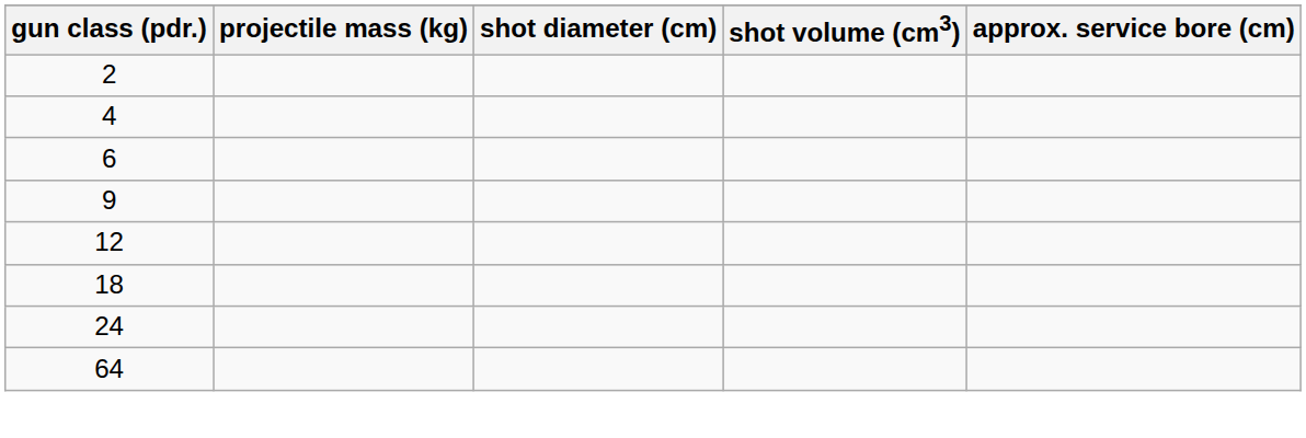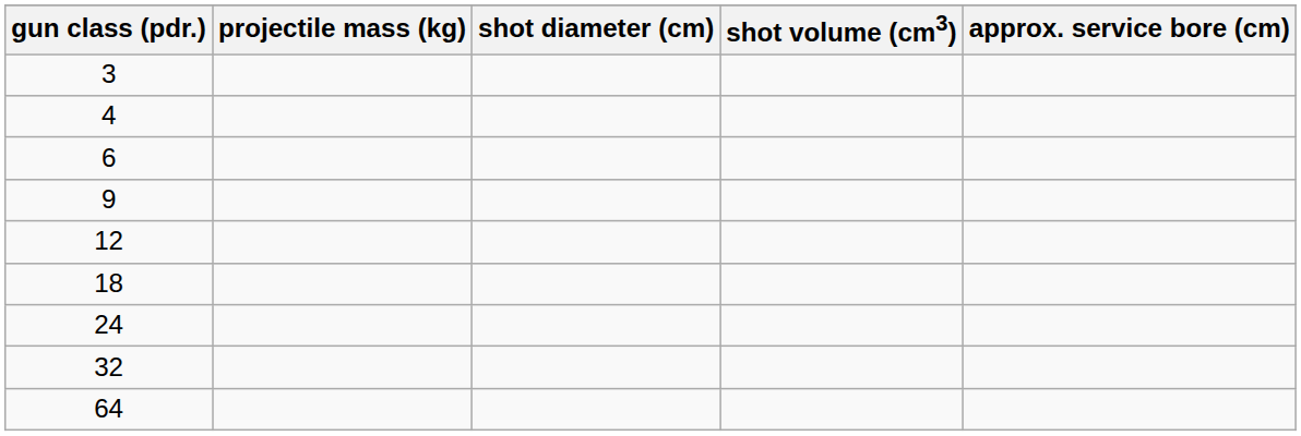- row: 2
+ row: 3
+ row: 32
